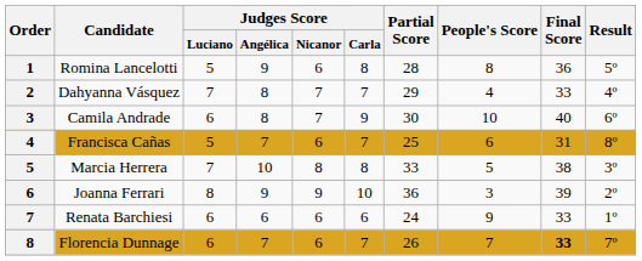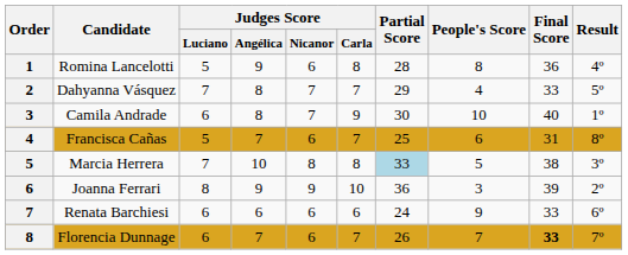Romina Lancelotti | Result: 5º -> 4º
Dahyanna Vásquez | Result: 4º -> 5º
Camila Andrade | Result: 6º -> 1º
Marcia Herrera | Partial Score: no background -> lightblue background
Renata Barchiesi | Result: 1º -> 6º
